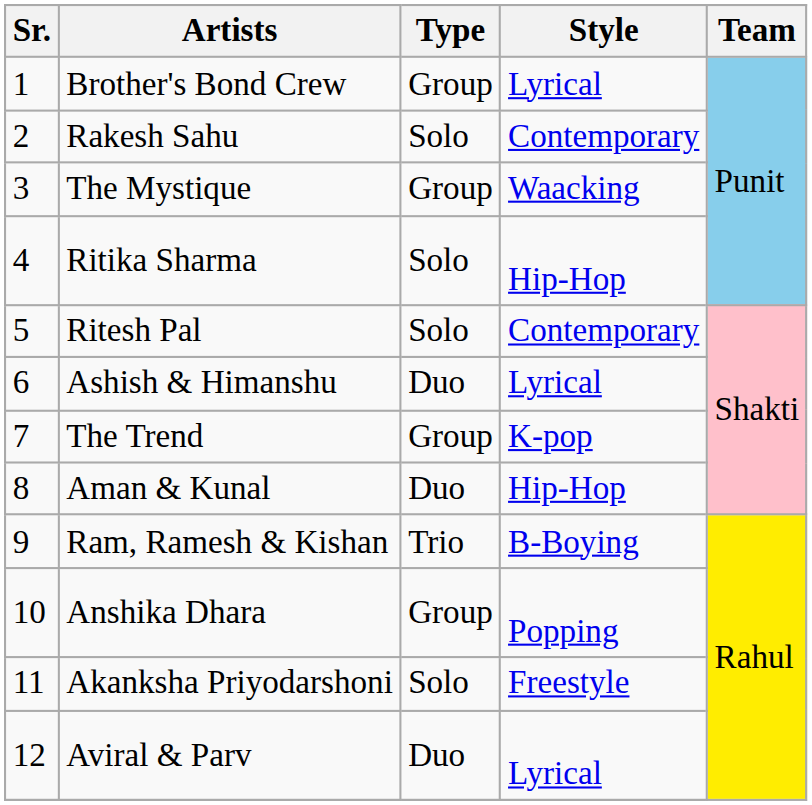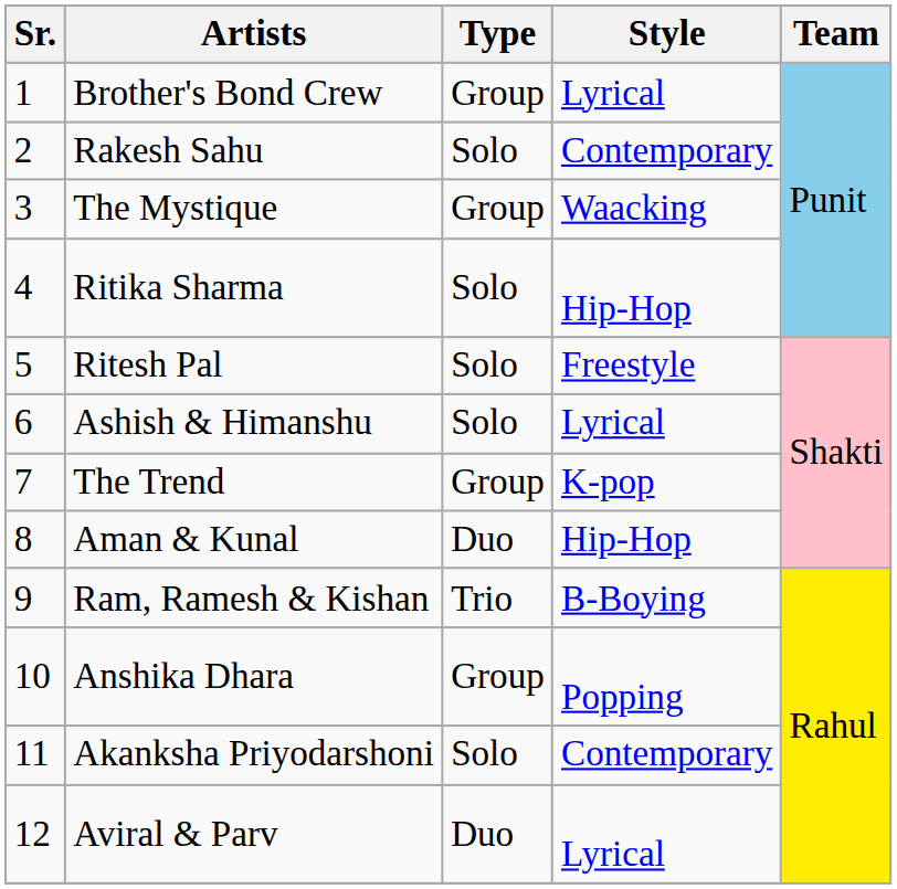Ritesh Pal | Style: Contemporary -> Freestyle
Ashish & Himanshu | Type: Duo -> Solo
Akanksha Priyodarshoni | Style: Freestyle -> Contemporary
